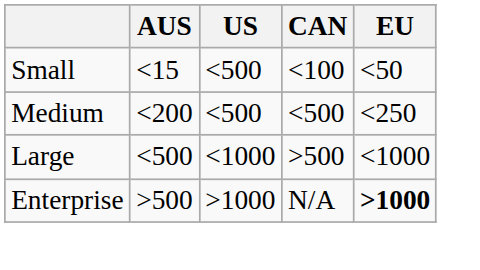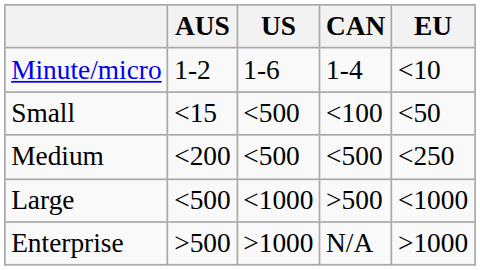+ row: Minute/micro | 1-2 | 1-6 | 1-4 | <10
Enterprise | EU: bold -> normal
